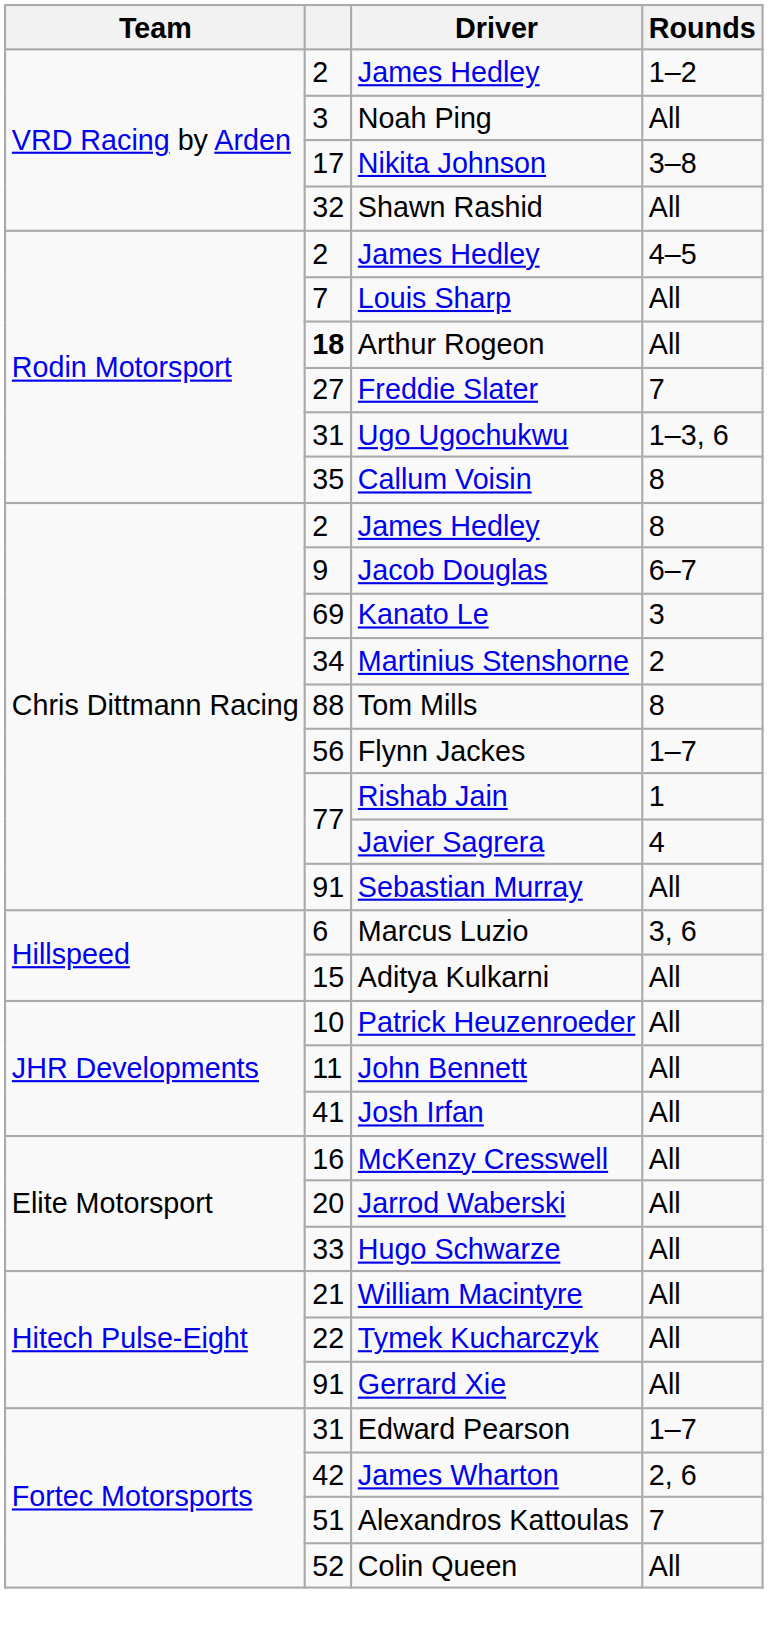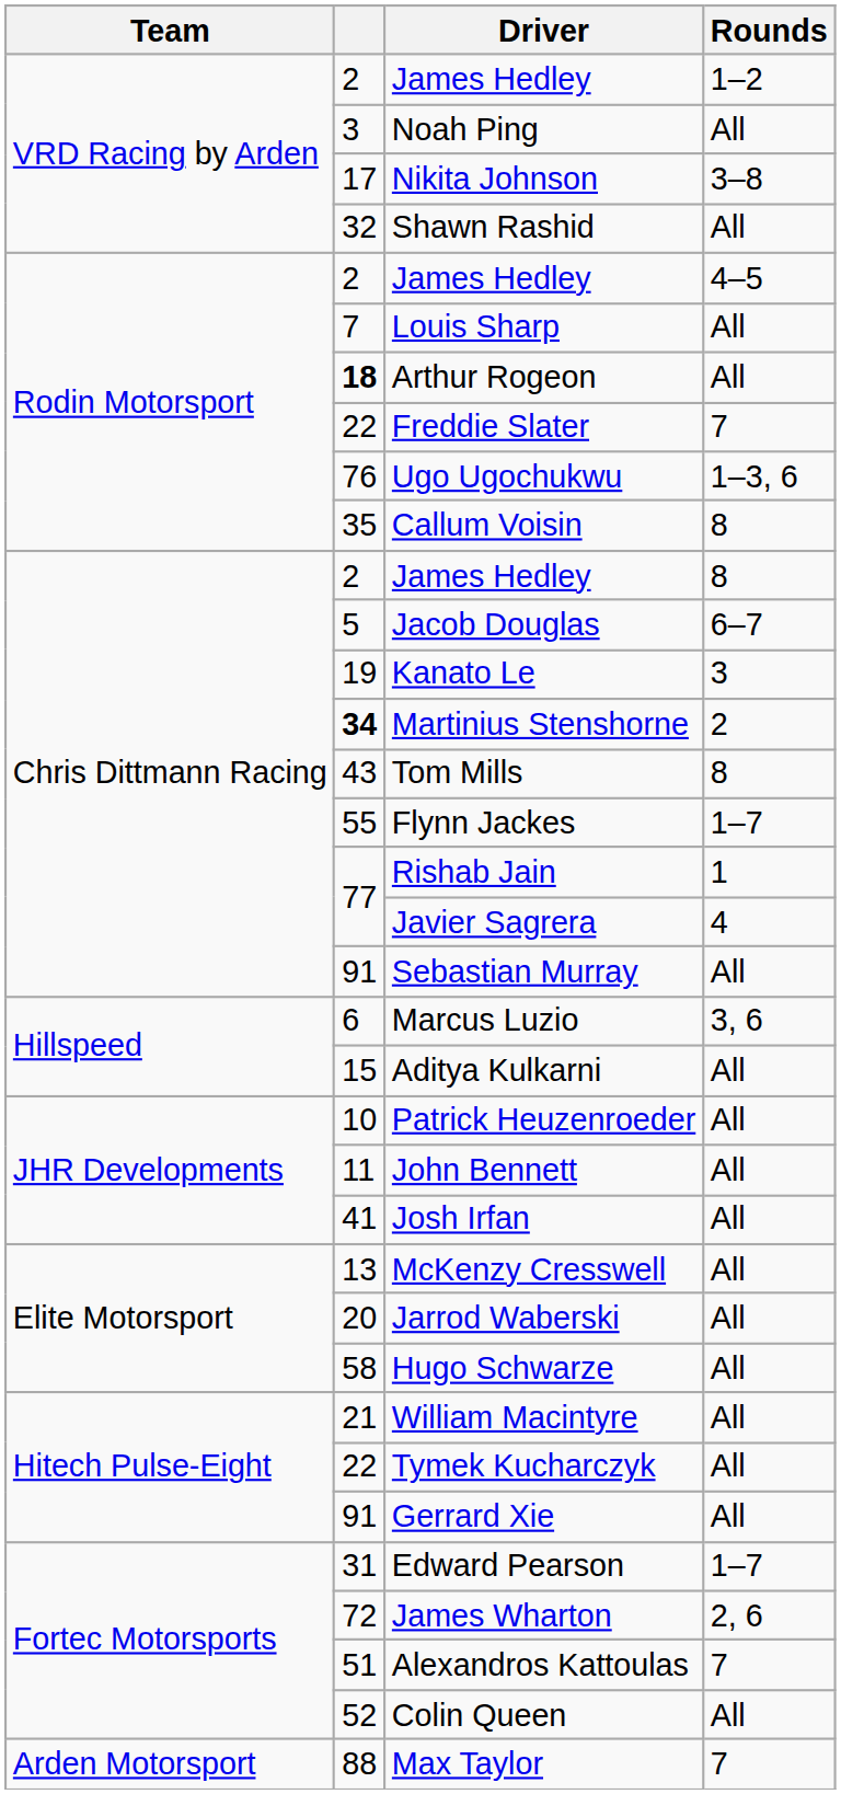Freddie Slater | column 2: 27 -> 22
Ugo Ugochukwu | column 2: 31 -> 76
Jacob Douglas | column 2: 9 -> 5
Kanato Le | column 2: 69 -> 19
Martinius Stenshorne | column 2: normal -> bold
Tom Mills | column 2: 88 -> 43
Flynn Jackes | column 2: 56 -> 55
McKenzy Cresswell | column 2: 16 -> 13
Hugo Schwarze | column 2: 33 -> 58
James Wharton | column 2: 42 -> 72
+ row: Arden Motorsport | 88 | Max Taylor | 7
